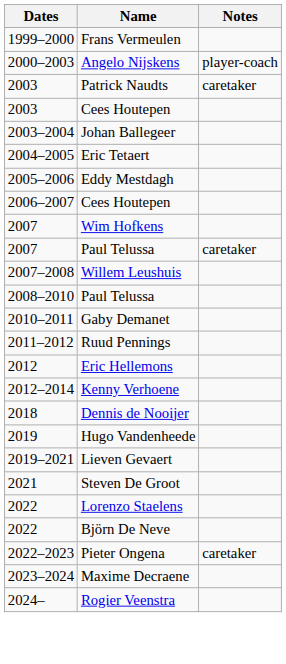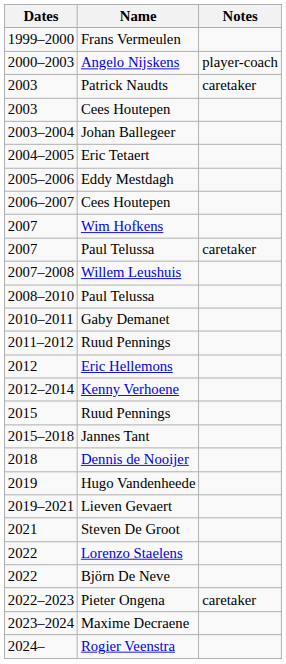+ row: 2015 | Ruud Pennings
+ row: 2015–2018 | Jannes Tant
